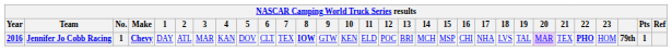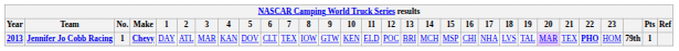Jennifer Jo Cobb Racing | Year: 2016 -> 2013
Jennifer Jo Cobb Racing | 8: bold -> normal
